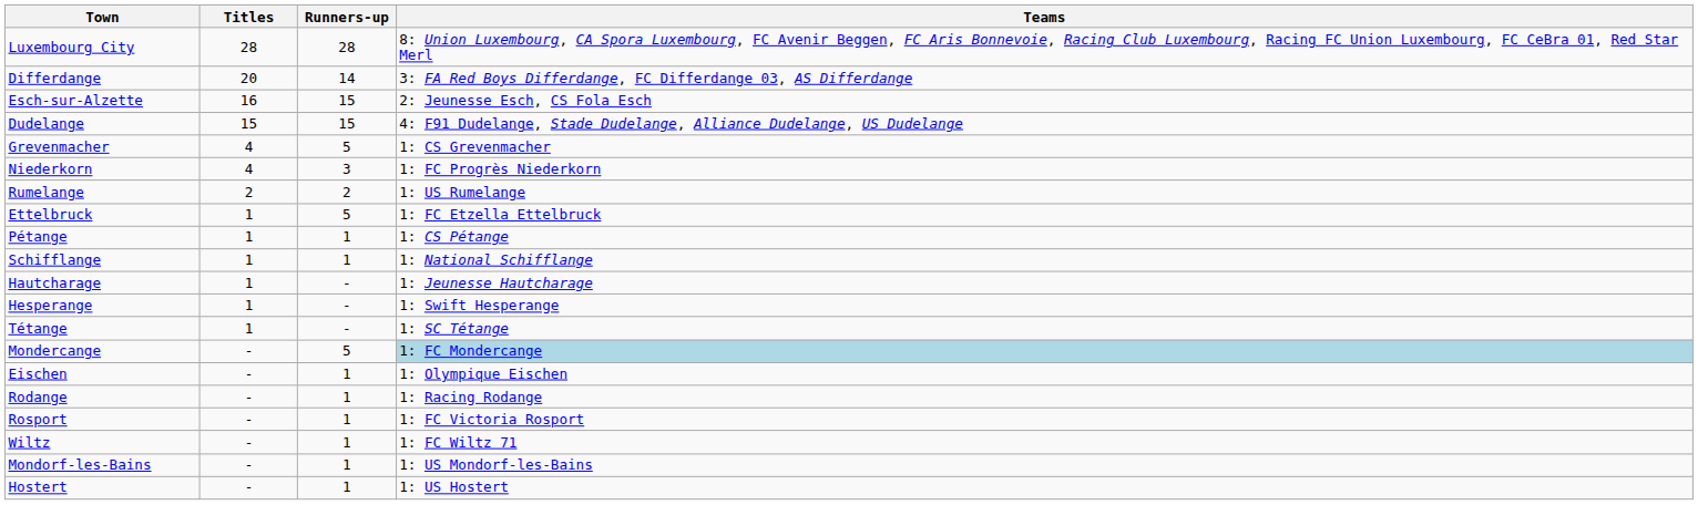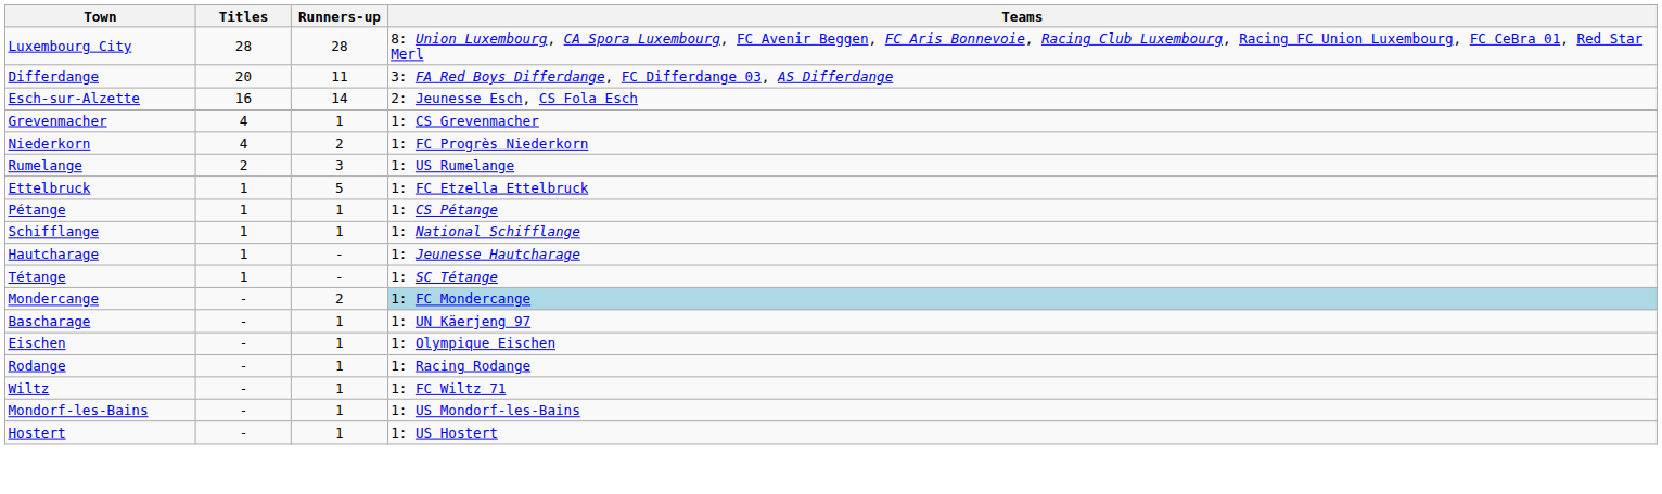Differdange | Runners-up: 14 -> 11
Esch-sur-Alzette | Runners-up: 15 -> 14
- row: Dudelange | 15 | 15 | 4: F91 Dudelange, Stade Dudelange, Alliance Dudelange, US Dudelange
Grevenmacher | Runners-up: 5 -> 1
Niederkorn | Runners-up: 3 -> 2
Rumelange | Runners-up: 2 -> 3
- row: Hesperange | 1 | - | 1: Swift Hesperange
Mondercange | Runners-up: 5 -> 2
+ row: Bascharage | - | 1 | 1: UN Käerjeng 97
- row: Rosport | - | 1 | 1: FC Victoria Rosport
